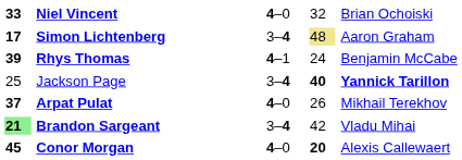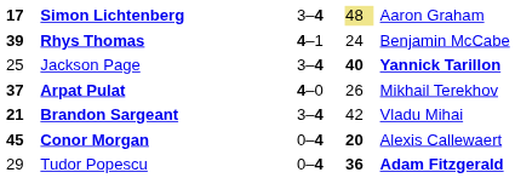- row: 33 | Niel Vincent | 4–0 | 32 | Brian Ochoiski
Brandon Sargeant | column 1: lightgreen background -> no background
Conor Morgan | column 3: 4–0 -> 0–4
+ row: 29 | Tudor Popescu | 0–4 | 36 | Adam Fitzgerald
